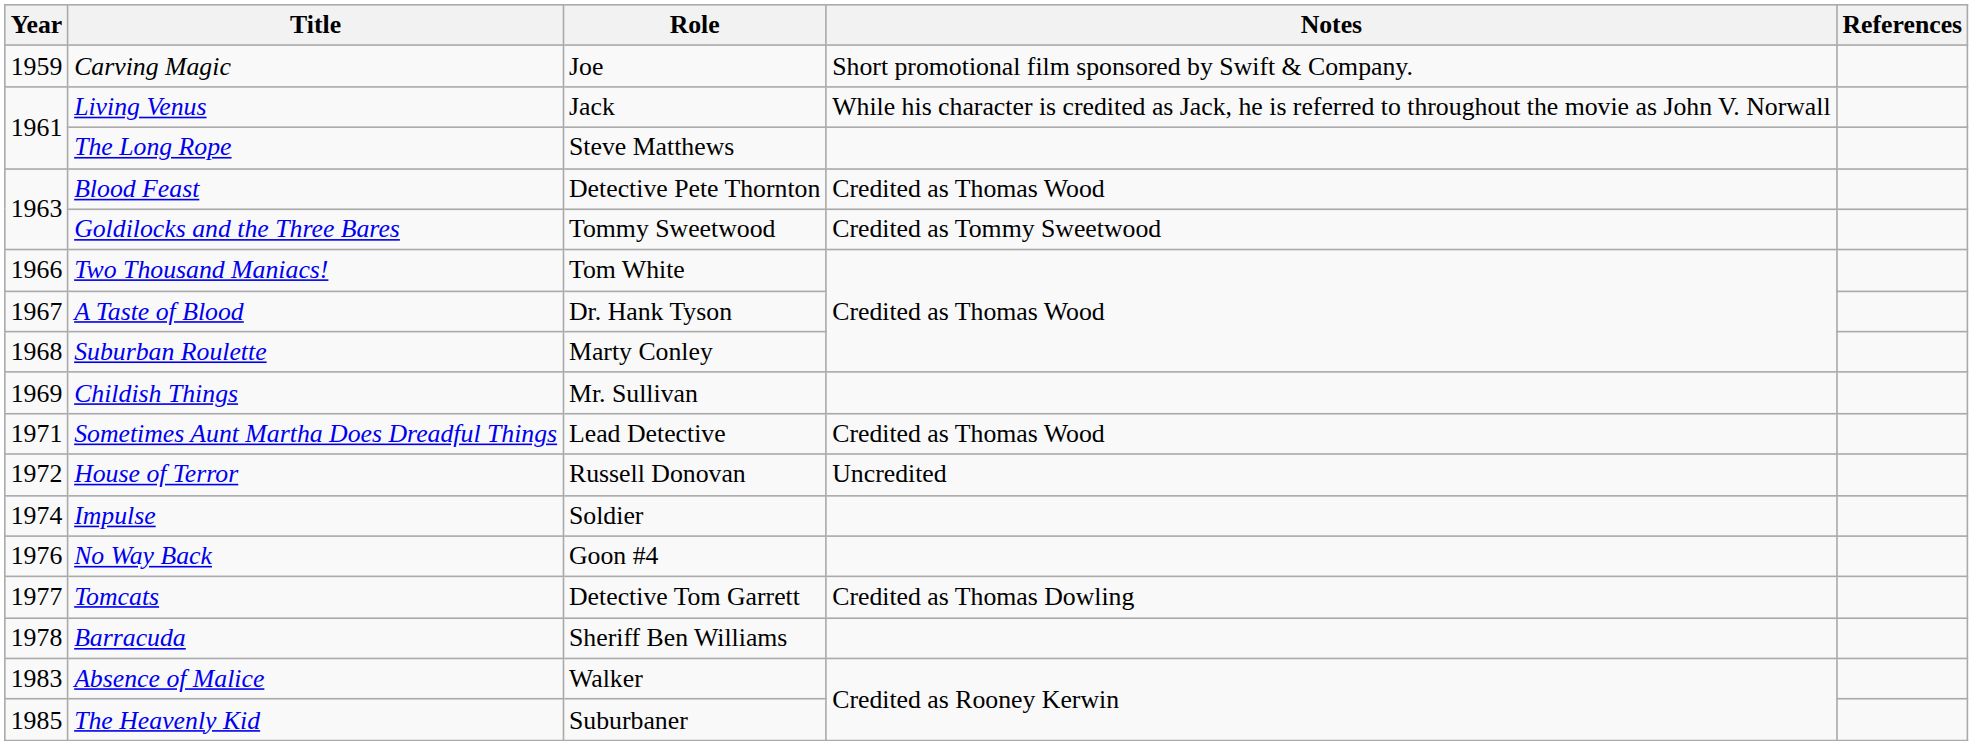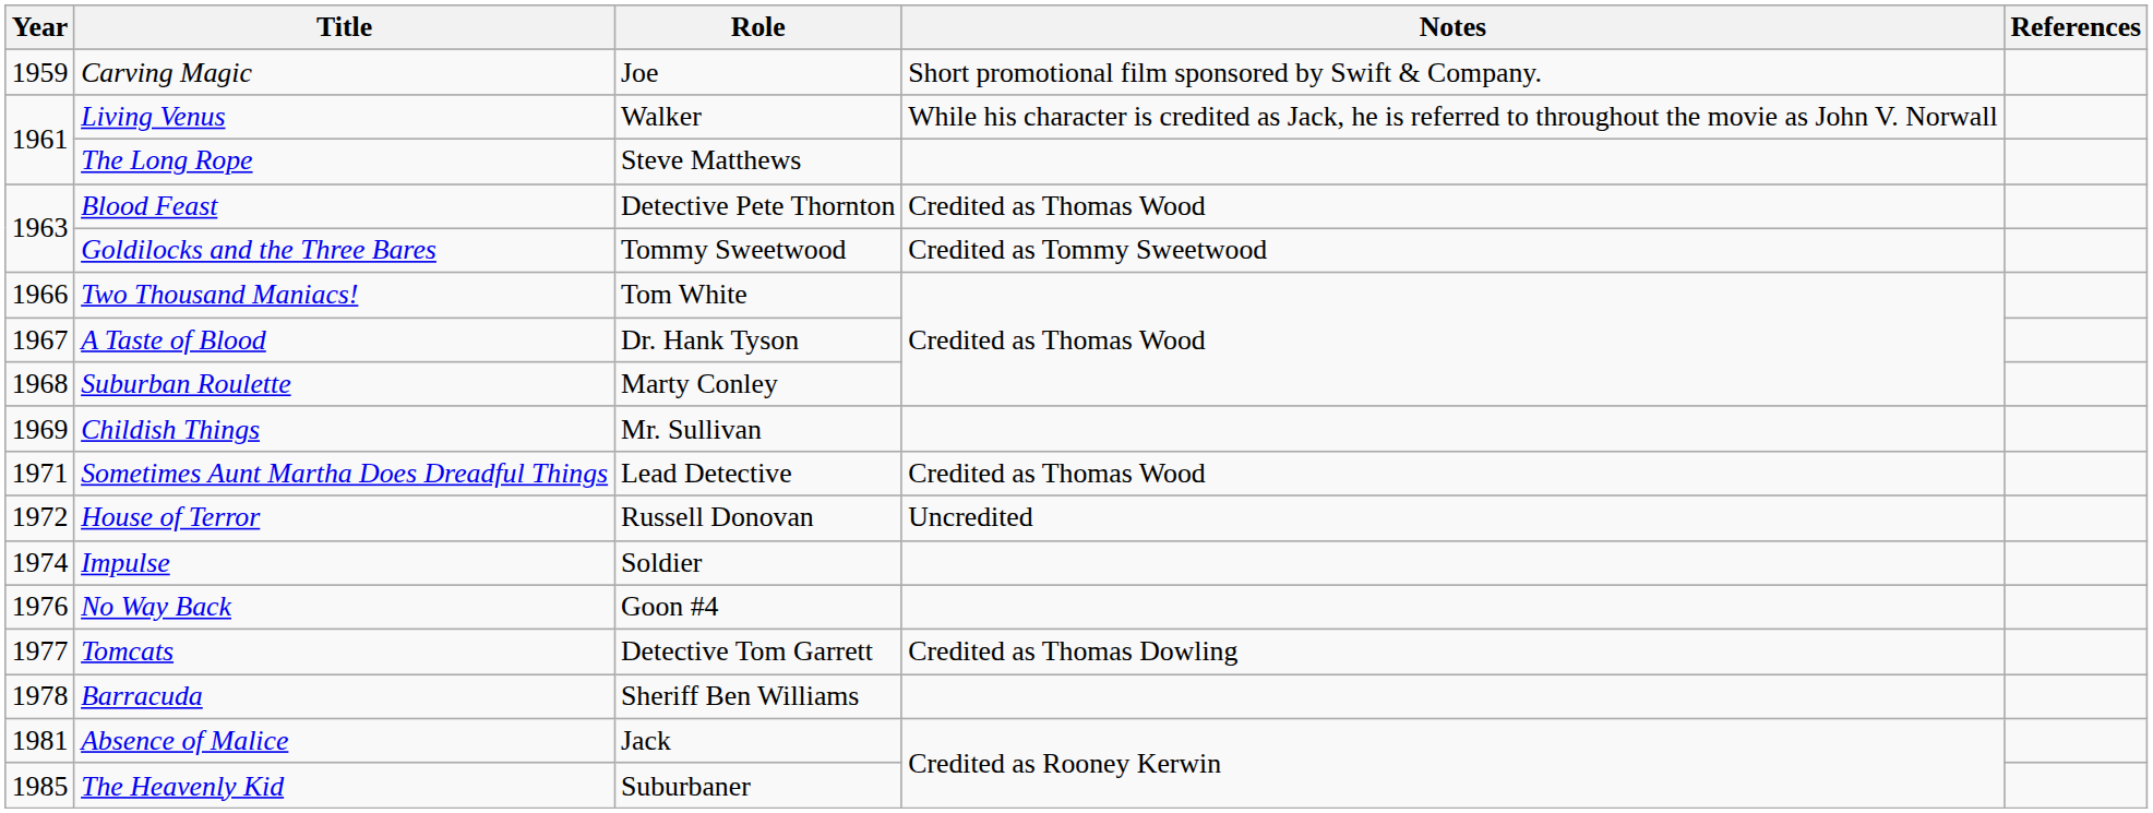Living Venus | Role: Jack -> Walker
Absence of Malice | Year: 1983 -> 1981
Absence of Malice | Role: Walker -> Jack
